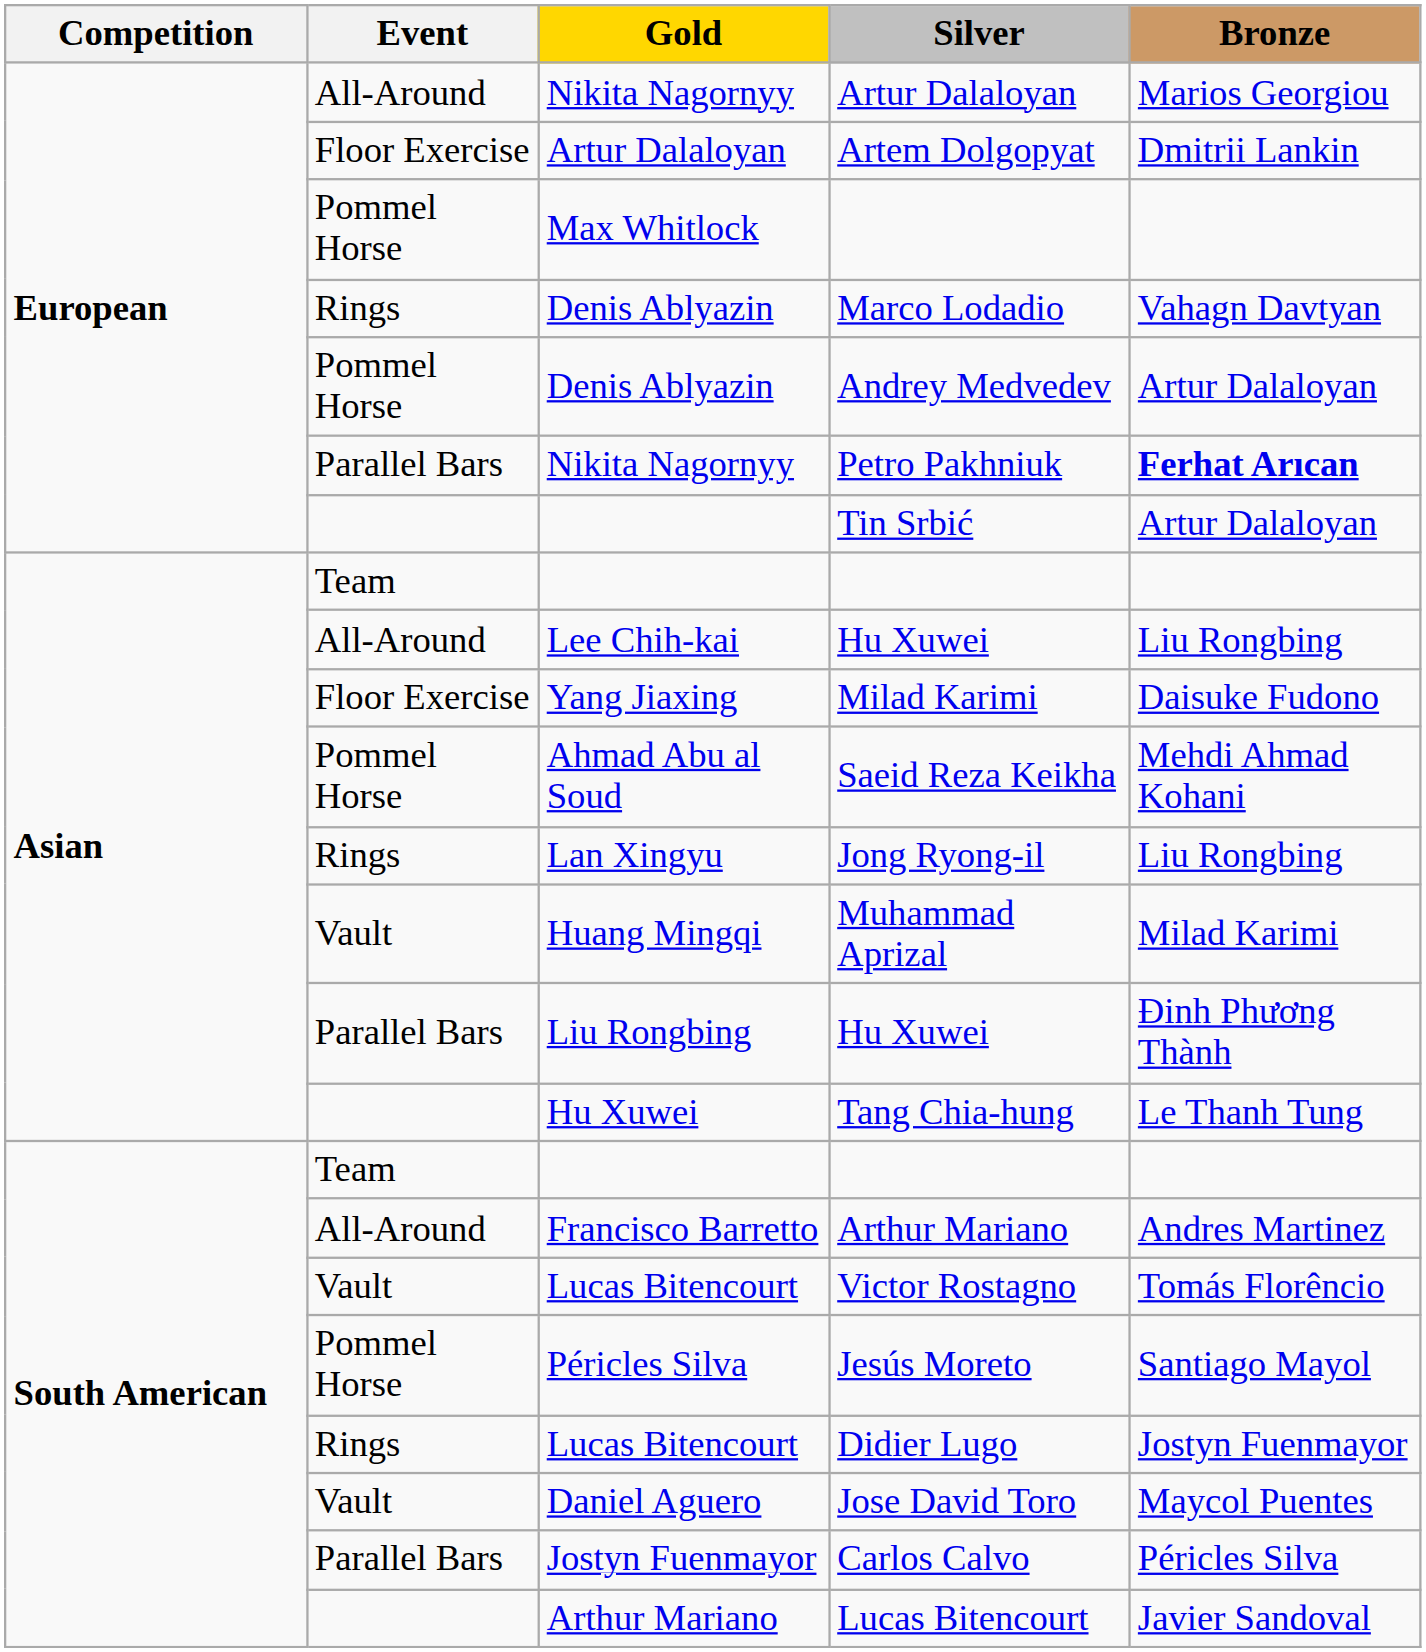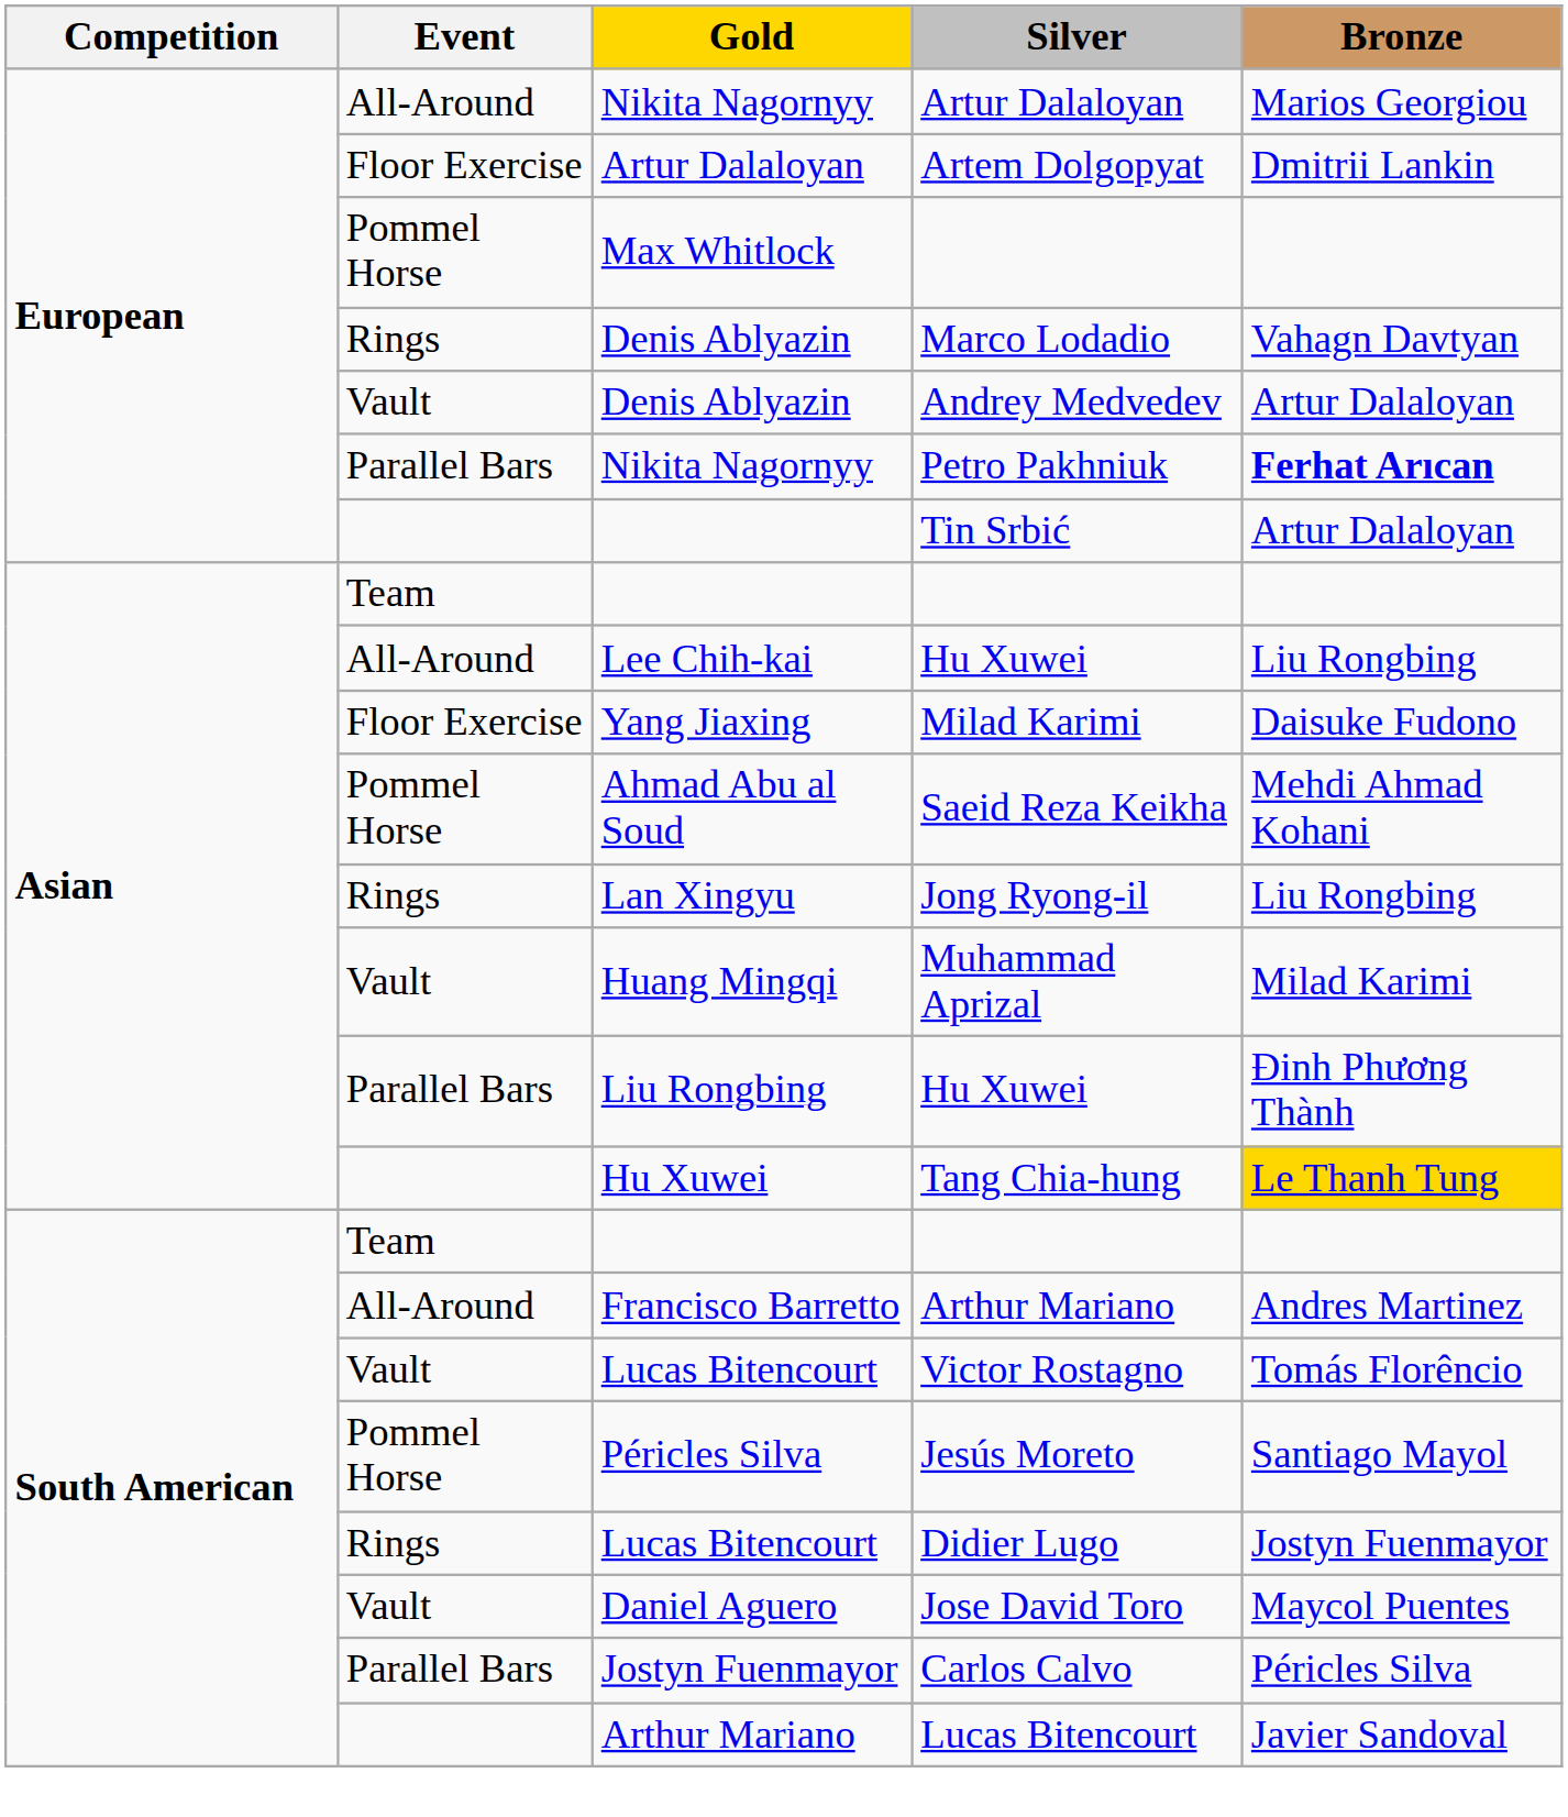Andrey Medvedev | Event: Pommel Horse -> Vault
Tang Chia-hung | Bronze: no background -> gold background
